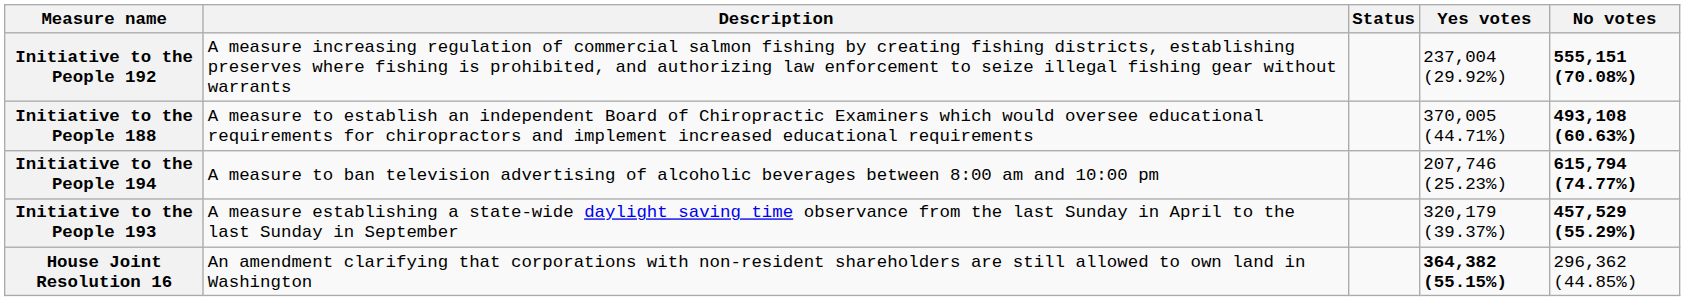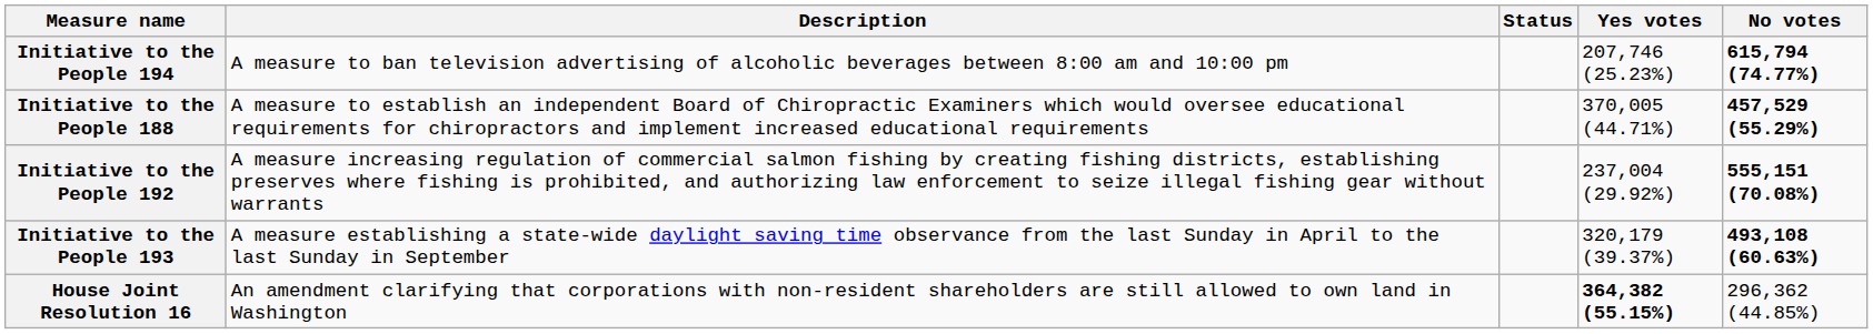rows swapped: Initiative to the People 194 <-> Initiative to the People 192
Initiative to the People 188 | No votes: 493,108 (60.63%) -> 457,529 (55.29%)
Initiative to the People 193 | No votes: 457,529 (55.29%) -> 493,108 (60.63%)
